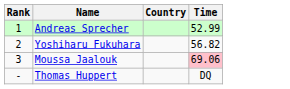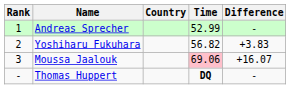+ column: Difference | - | +3.83 | +16.07 | -
Thomas Huppert | Time: normal -> bold
